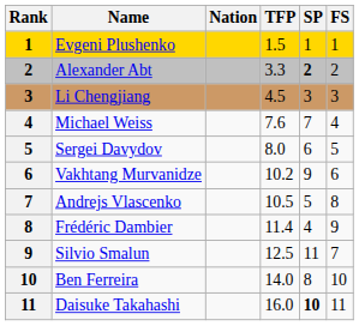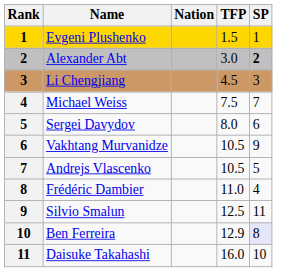- column: FS | 1 | 2 | 3 | 4 | 5 | 6 | 8 | 9 | 7 | 10 | 11
Alexander Abt | TFP: 3.3 -> 3.0
Michael Weiss | TFP: 7.6 -> 7.5
Vakhtang Murvanidze | TFP: 10.2 -> 10.5
Frédéric Dambier | TFP: 11.4 -> 11.0
Ben Ferreira | TFP: 14.0 -> 12.9
Ben Ferreira | SP: no background -> lavender background
Daisuke Takahashi | SP: bold -> normal
